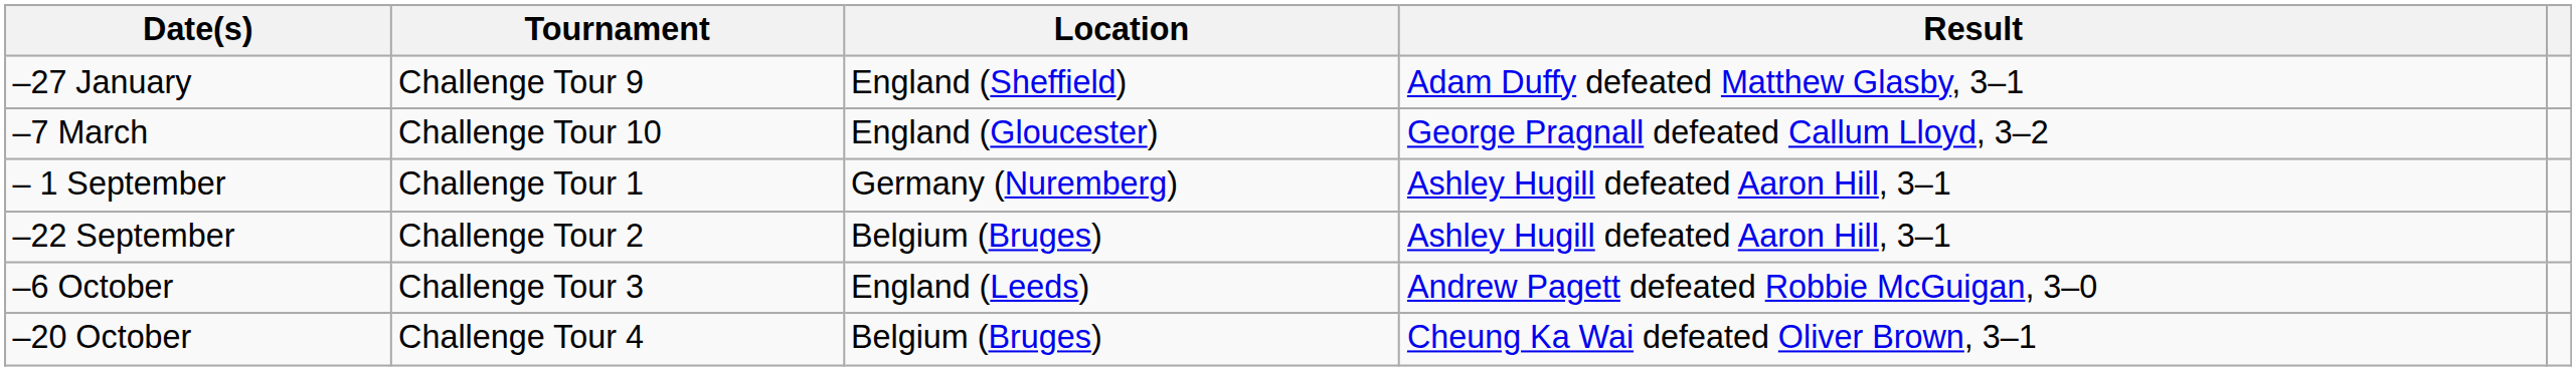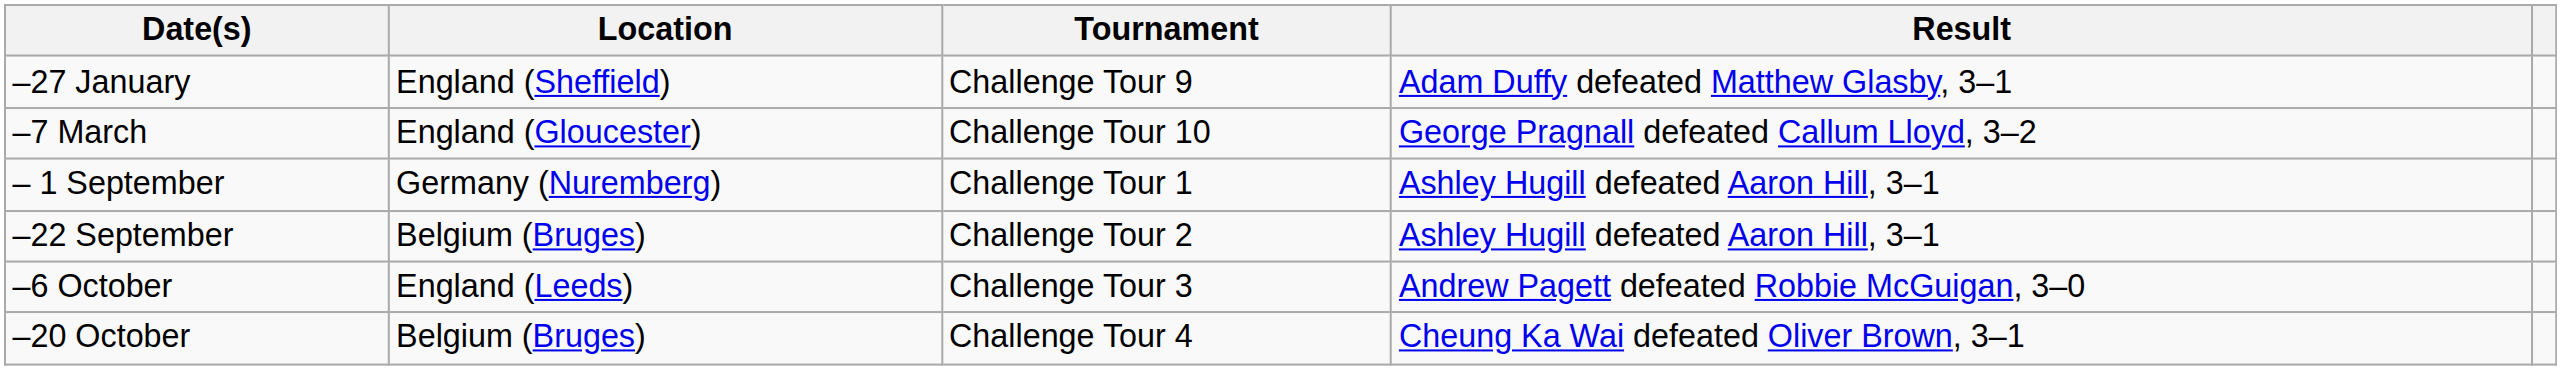columns swapped: Tournament <-> Location
